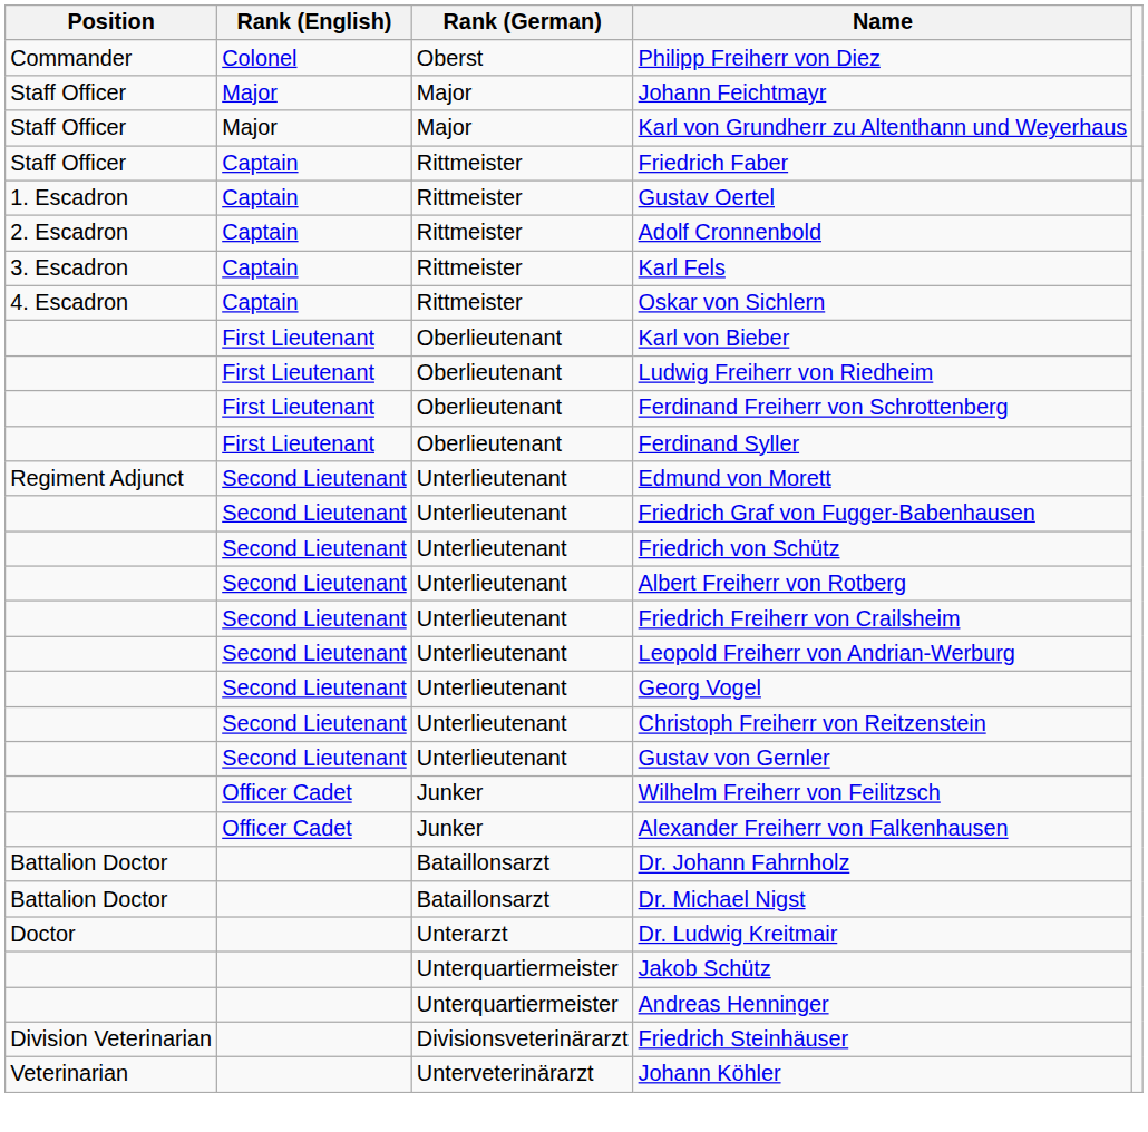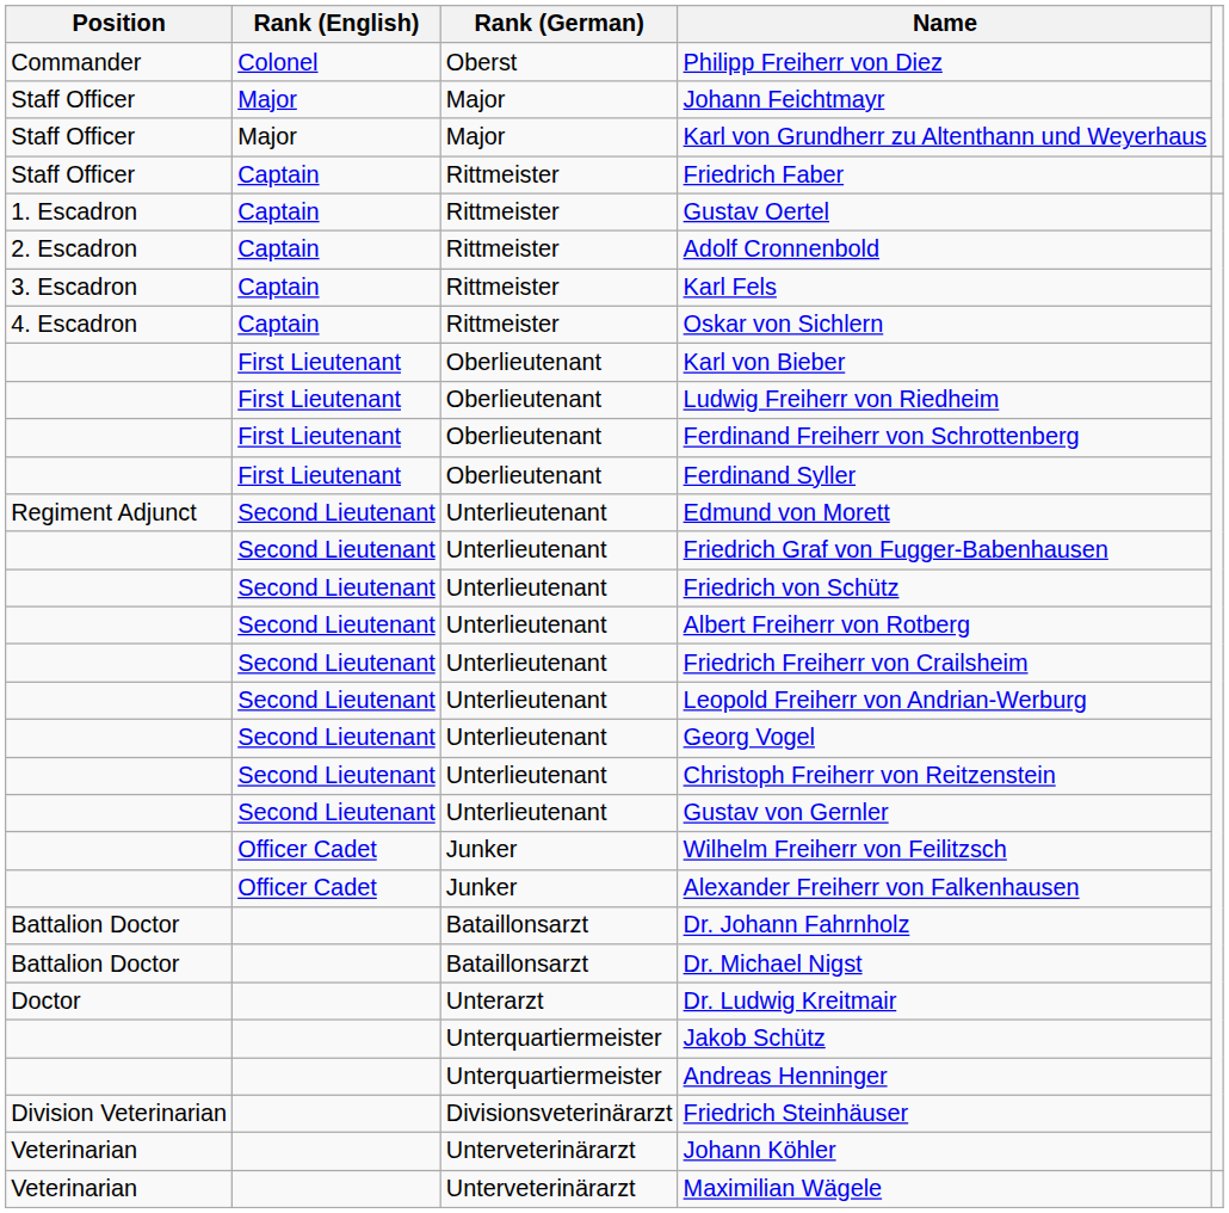+ row: Veterinarian | Unterveterinärarzt | Maximilian Wägele
